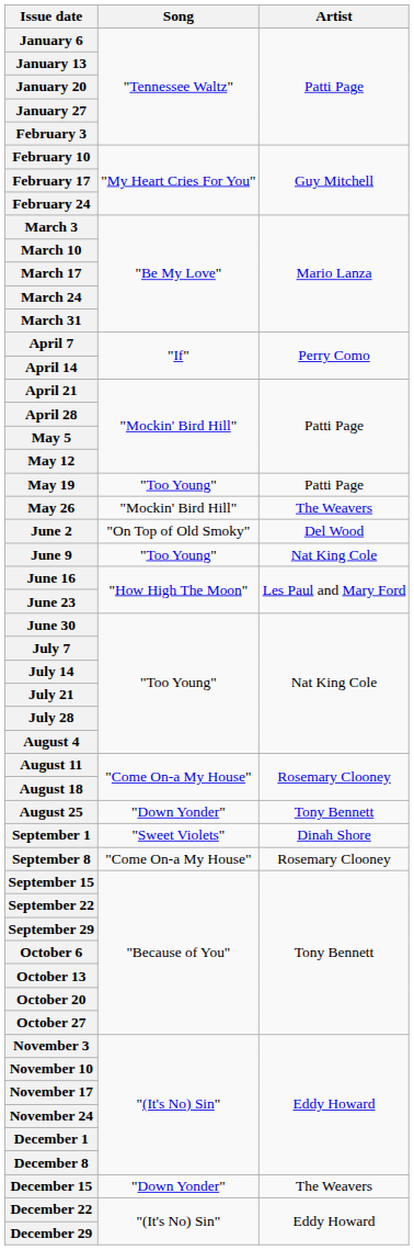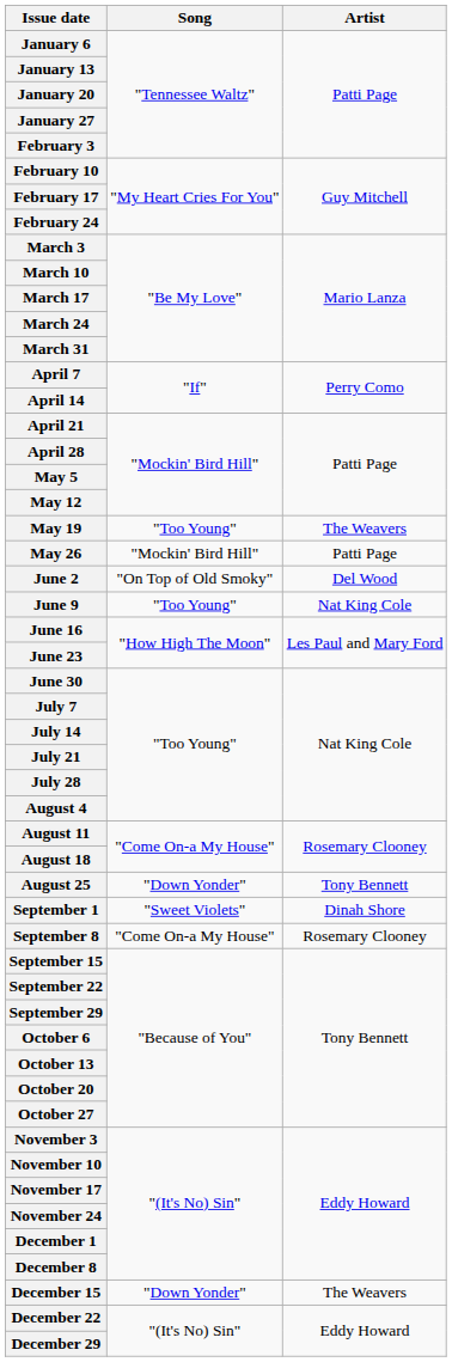May 19 | Artist: Patti Page -> The Weavers
May 26 | Artist: The Weavers -> Patti Page
